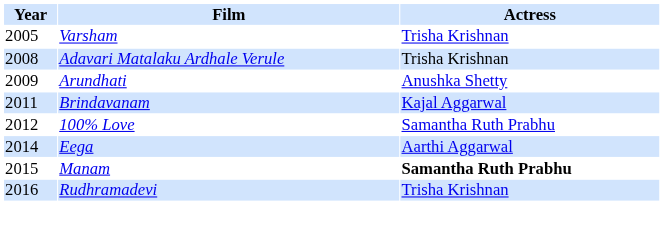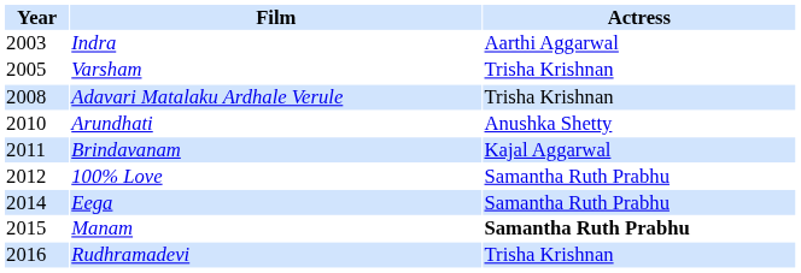+ row: 2003 | Indra | Aarthi Aggarwal
Arundhati | Year: 2009 -> 2010
Eega | Actress: Aarthi Aggarwal -> Samantha Ruth Prabhu
